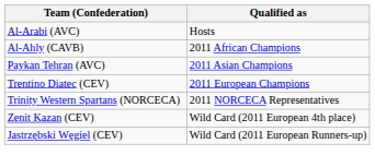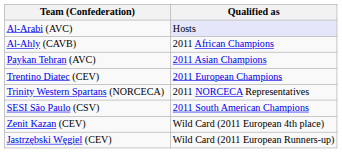Al-Arabi (AVC) | Qualified as: no background -> lavender background
+ row: SESI São Paulo (CSV) | 2011 South American Champions
